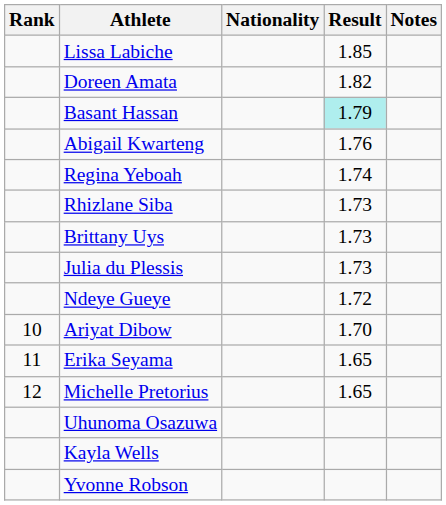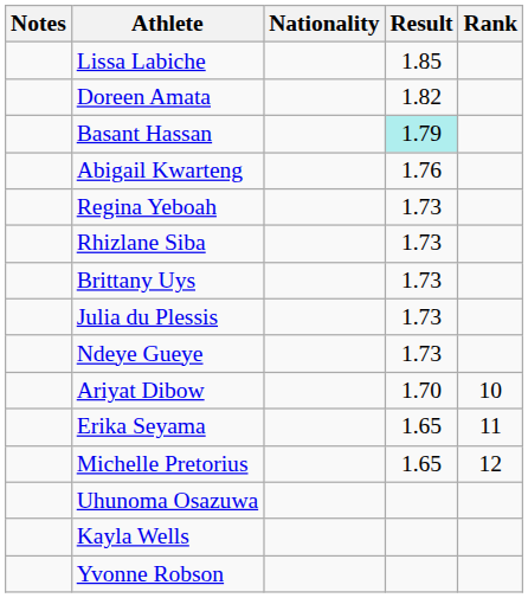columns swapped: Rank <-> Notes
Regina Yeboah | Result: 1.74 -> 1.73
Ndeye Gueye | Result: 1.72 -> 1.73
